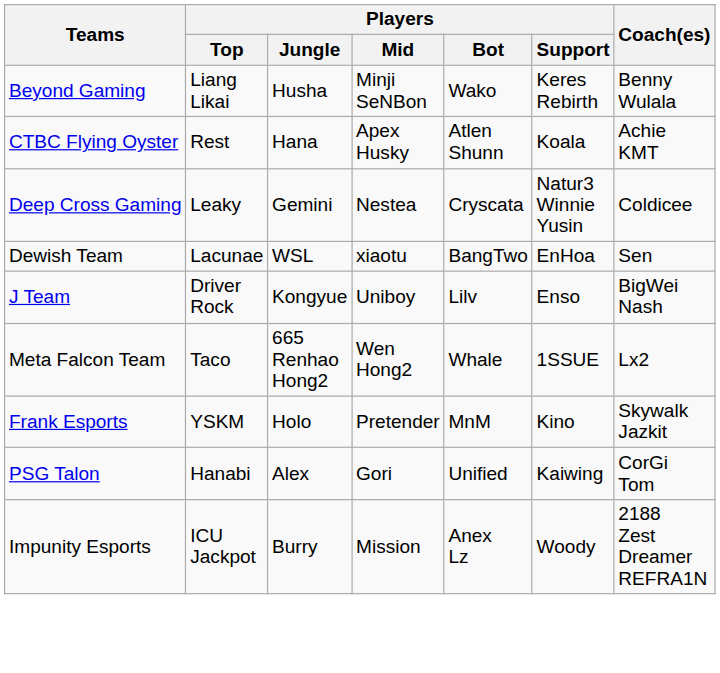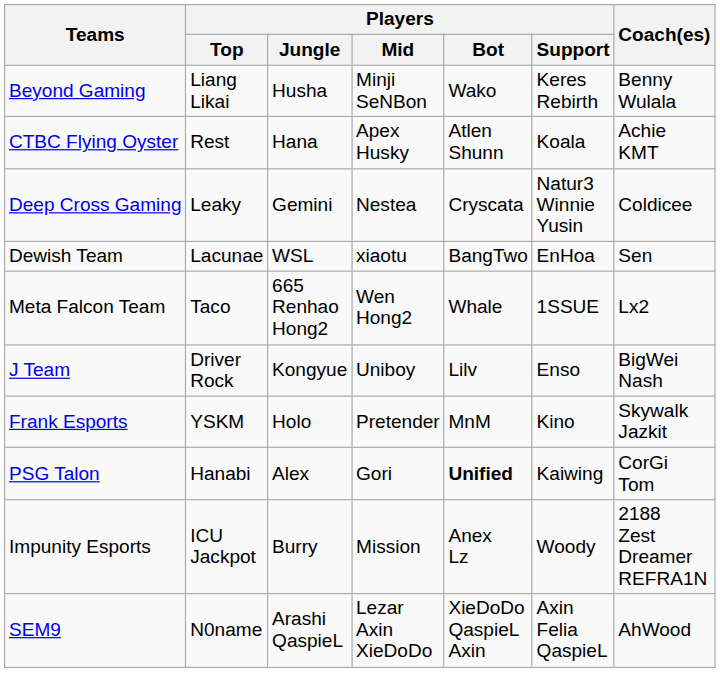rows swapped: J Team <-> Meta Falcon Team
PSG Talon | Players / Bot: normal -> bold
+ row: SEM9 | N0name | Arashi QaspieL | Lezar Axin XieDoDo | XieDoDo QaspieL Axin | Axin Felia QaspieL | AhWood
